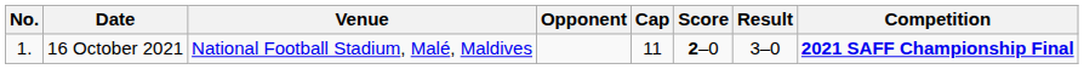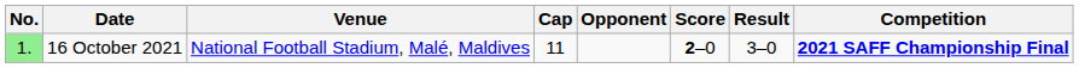columns swapped: Cap <-> Opponent
16 October 2021 | No.: no background -> lightgreen background
